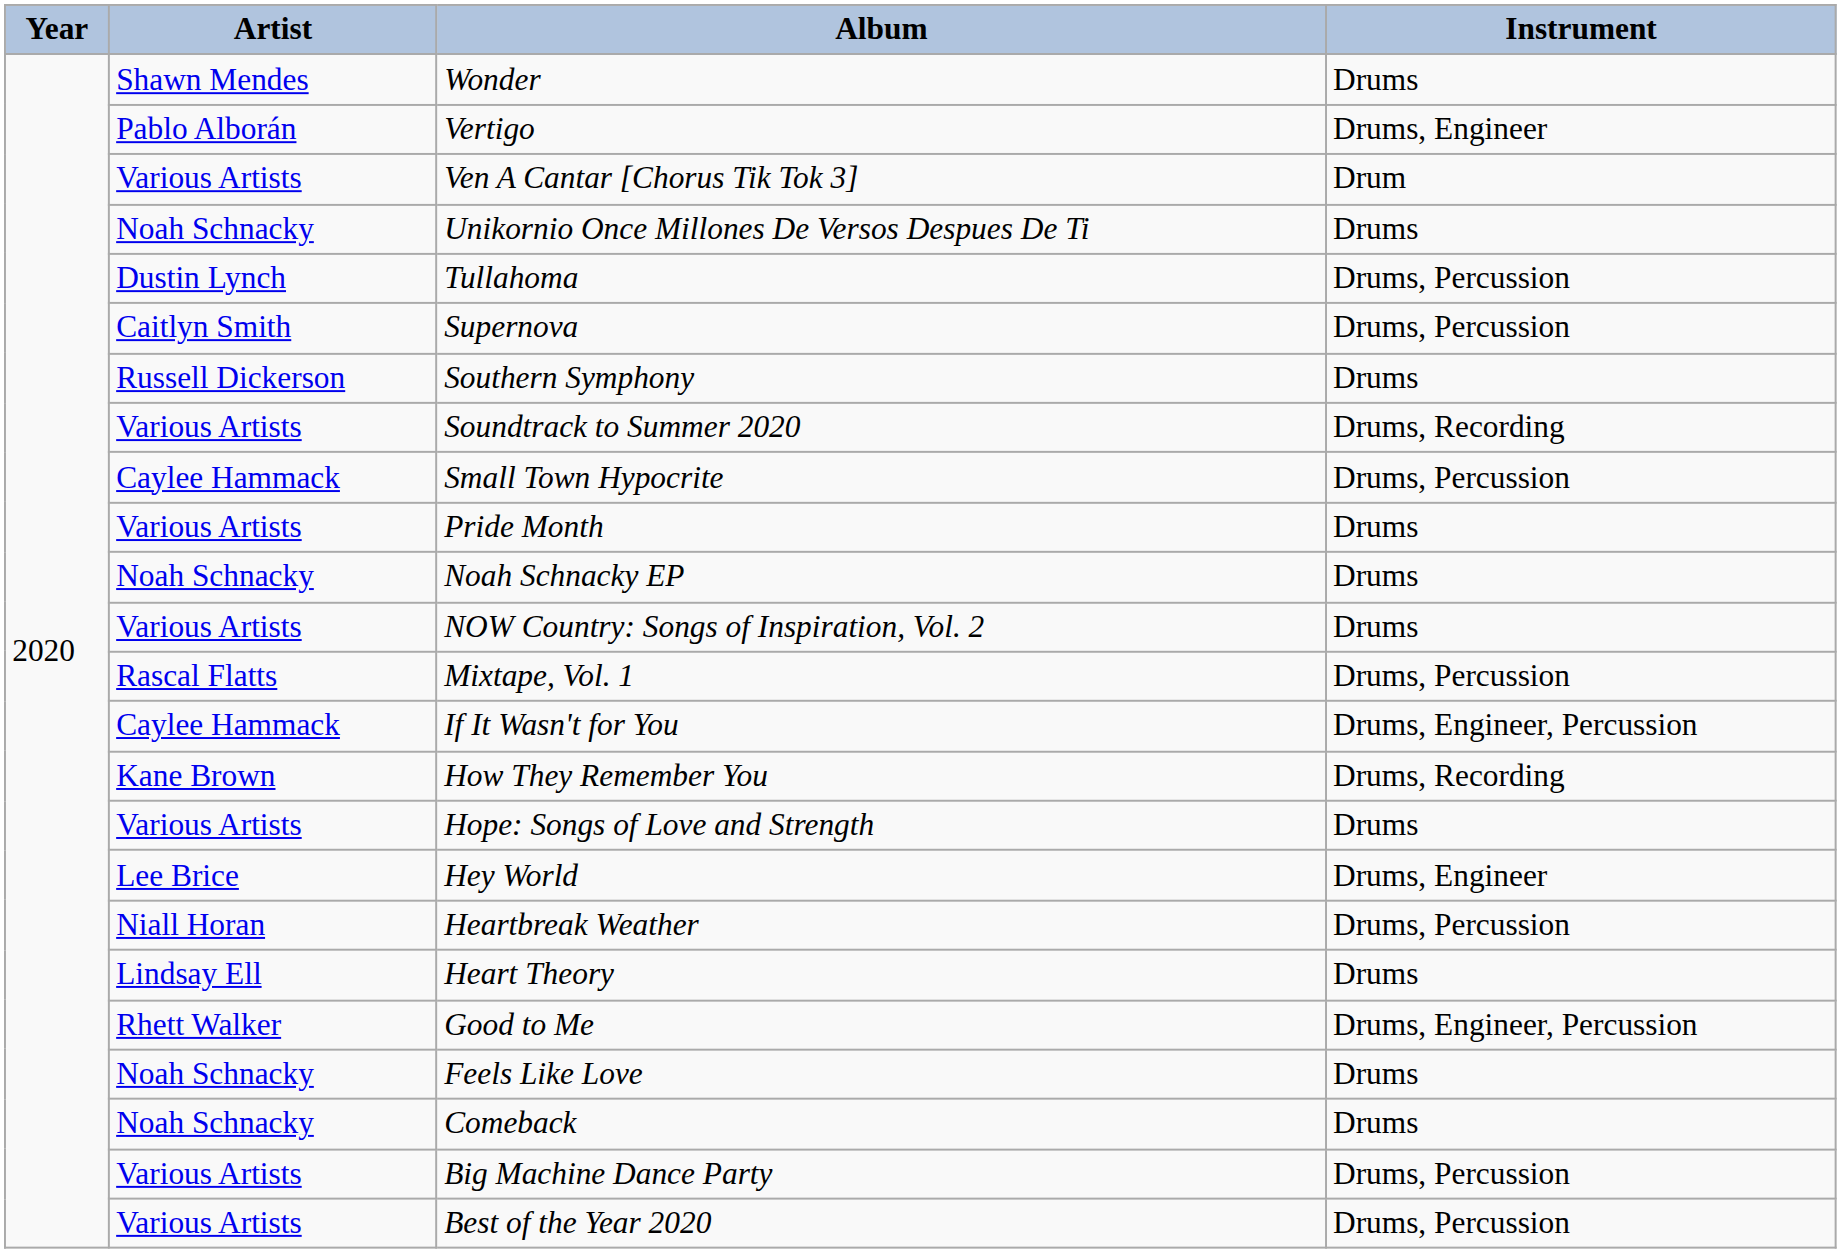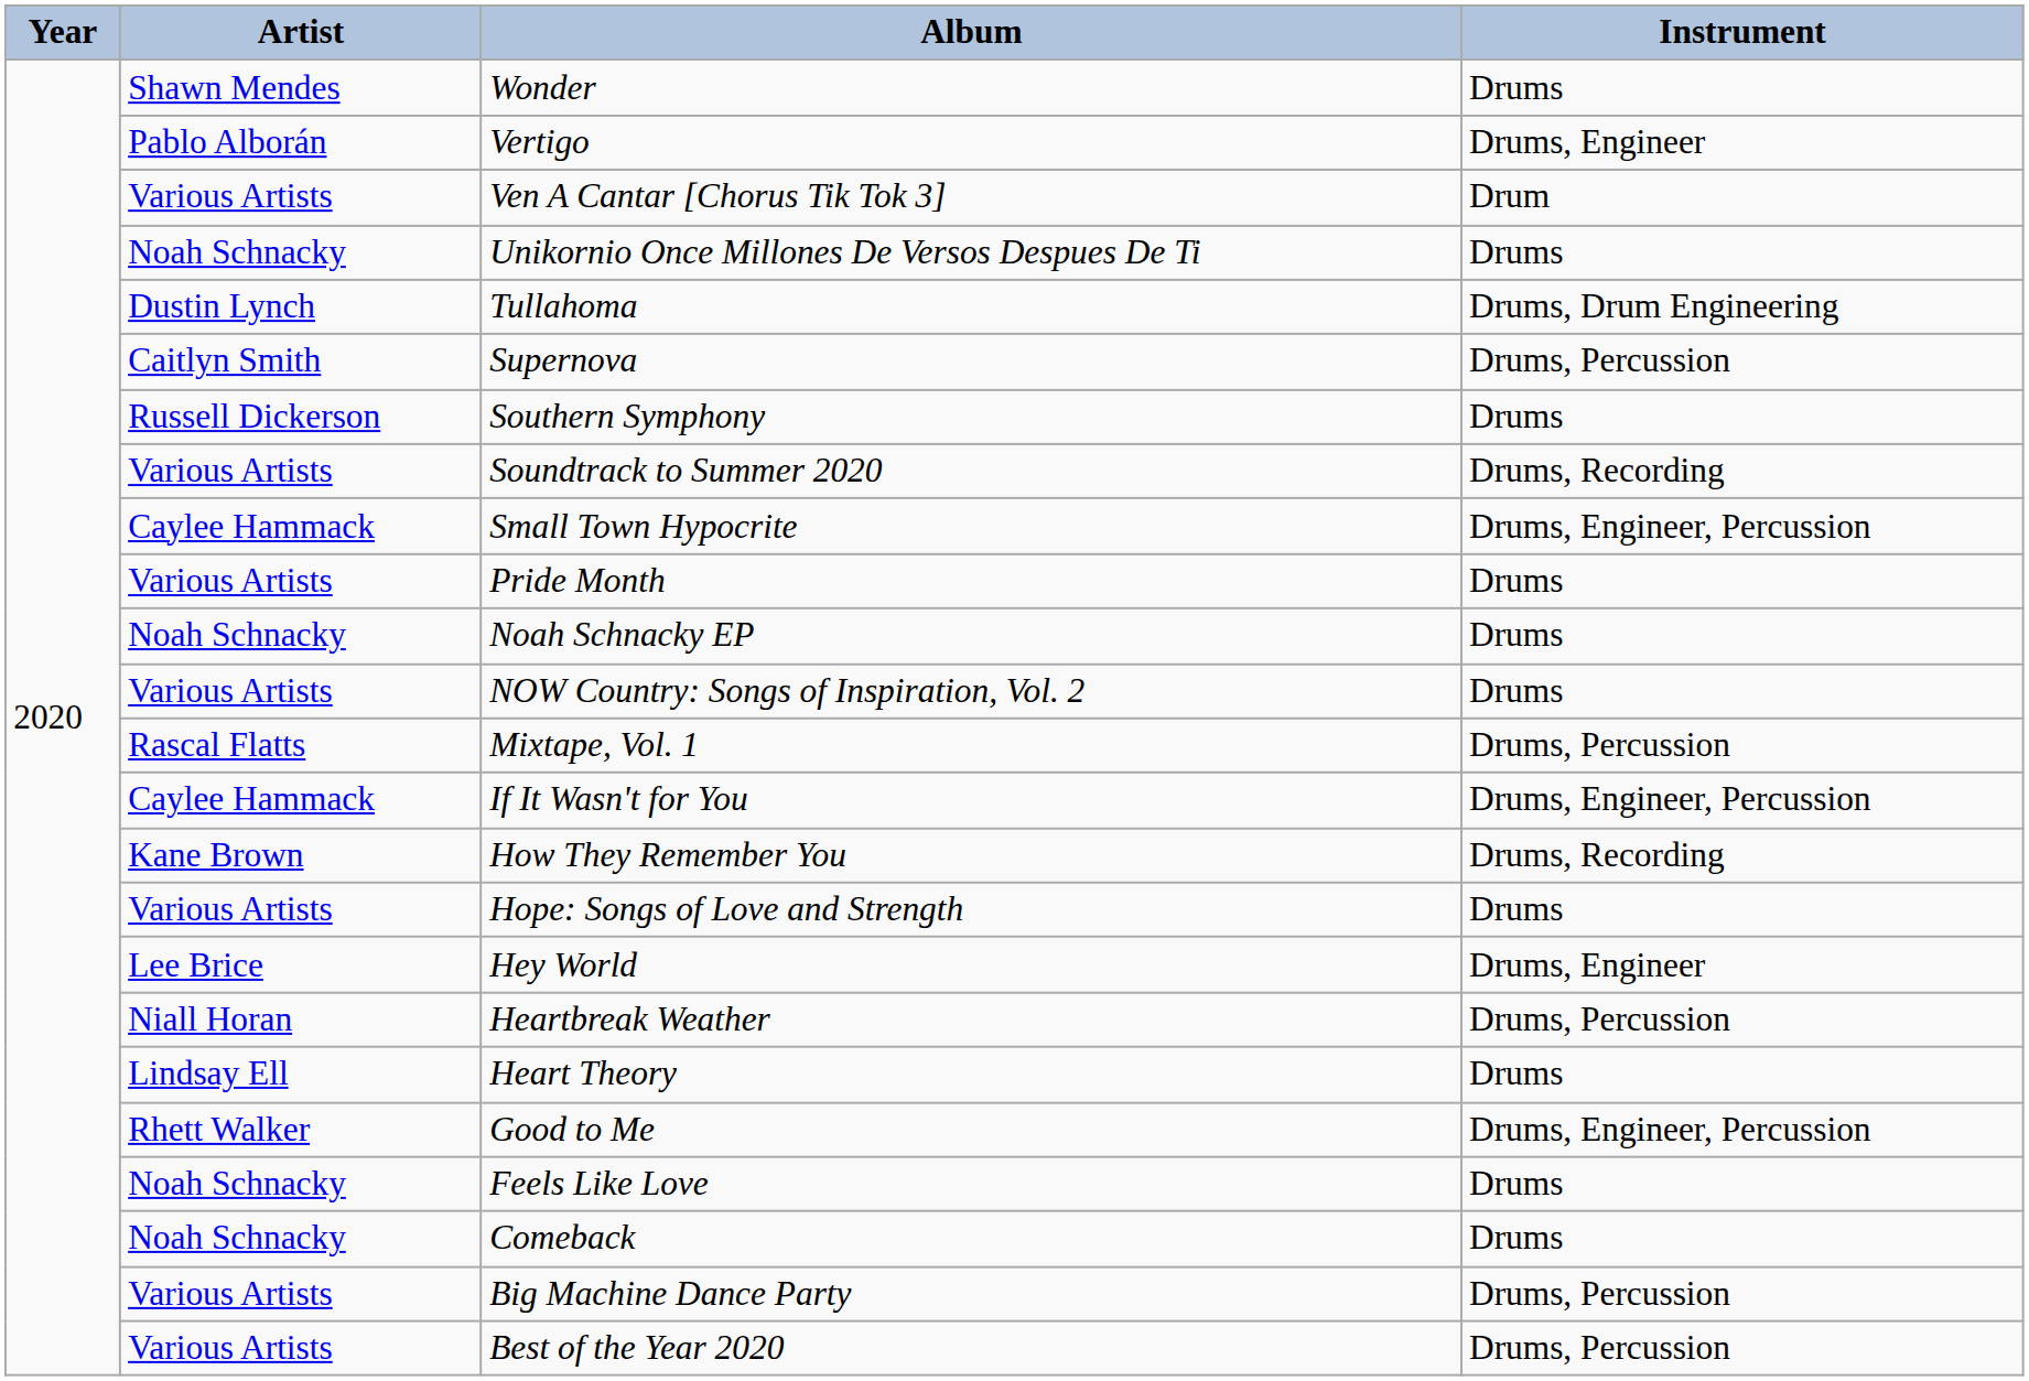Tullahoma | Instrument: Drums, Percussion -> Drums, Drum Engineering
Small Town Hypocrite | Instrument: Drums, Percussion -> Drums, Engineer, Percussion
